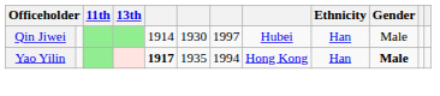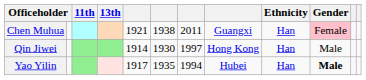+ row: Chen Muhua | 1921 | 1938 | 2011 | Guangxi | Han | Female
Qin Jiwei | column 8: Hubei -> Hong Kong
Yao Yilin | column 5: bold -> normal
Yao Yilin | column 8: Hong Kong -> Hubei
